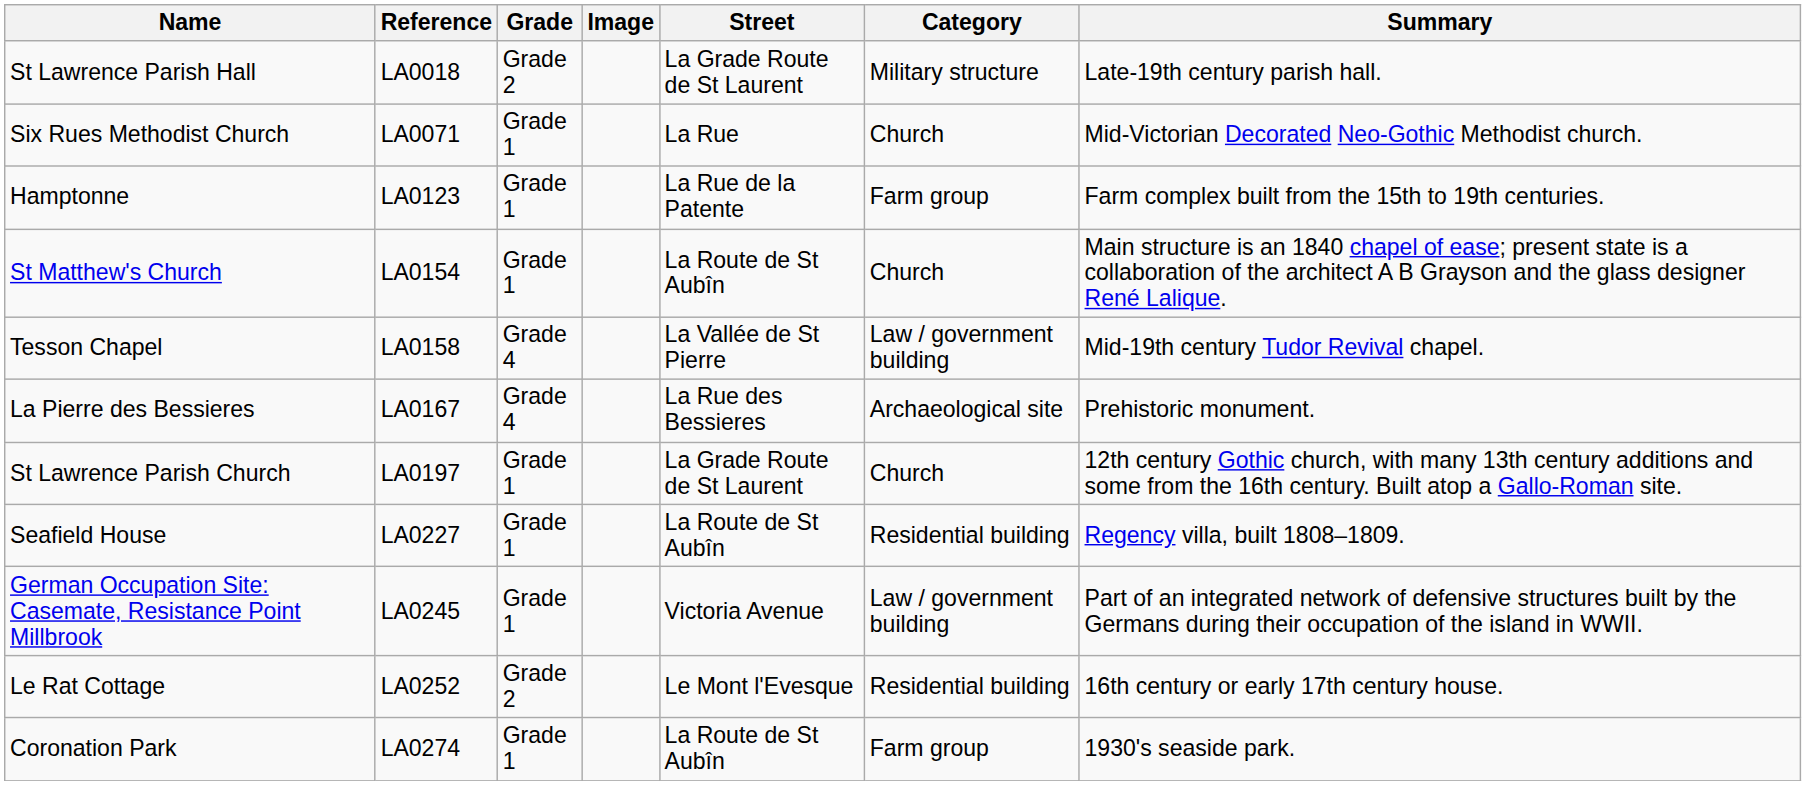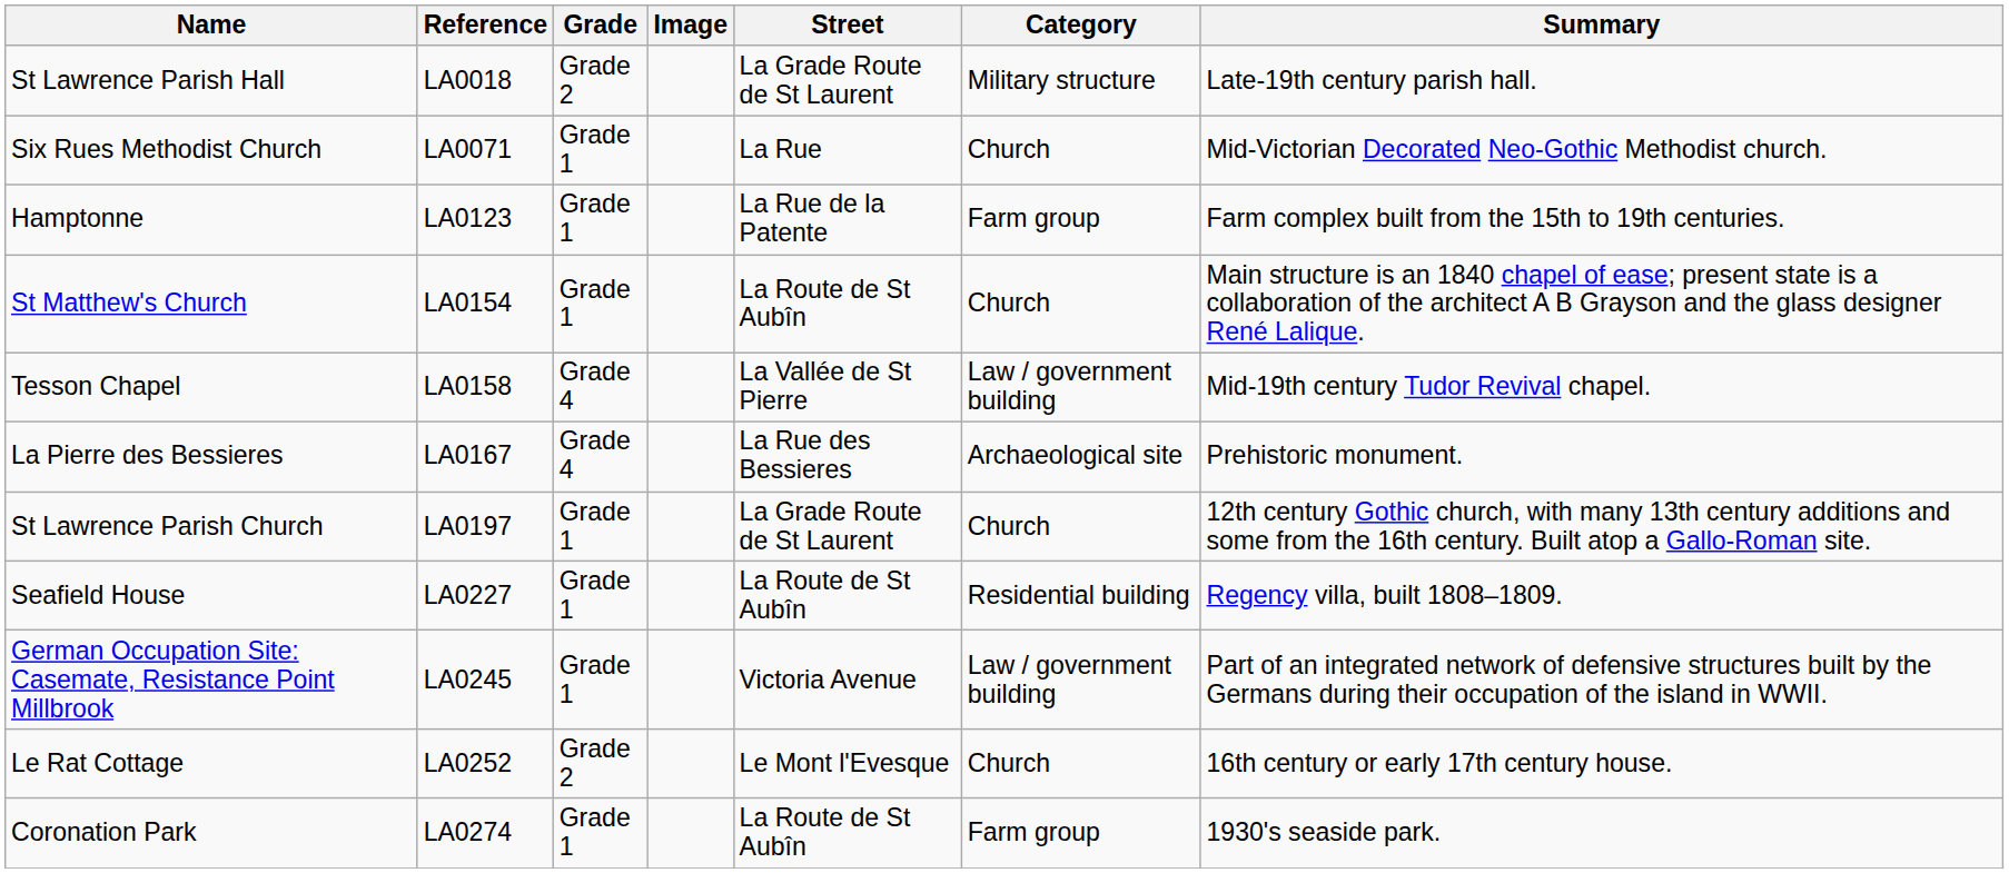Le Rat Cottage | Category: Residential building -> Church
